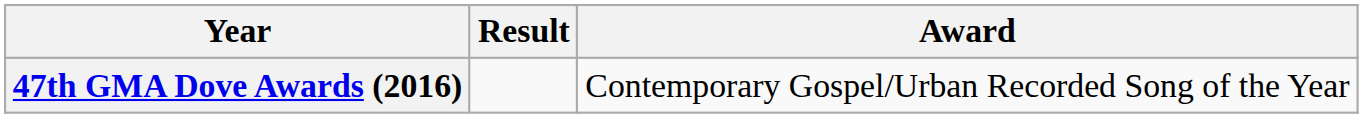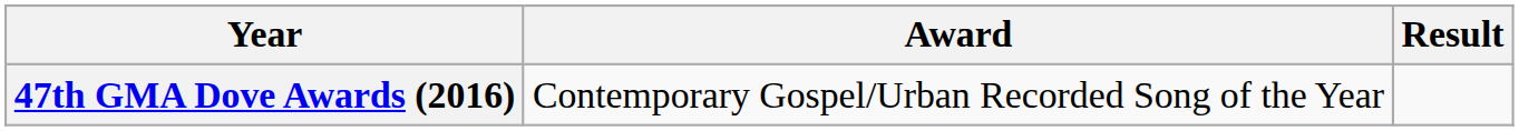columns swapped: Award <-> Result
